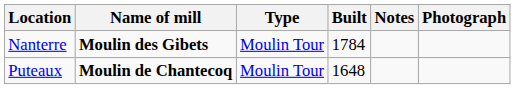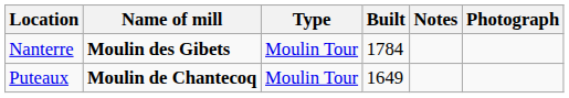Puteaux | Built: 1648 -> 1649
